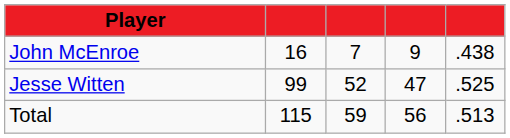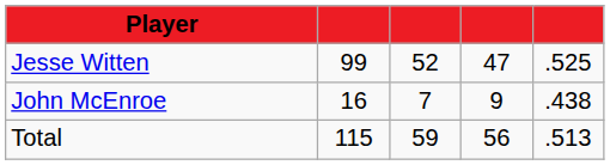rows swapped: Jesse Witten <-> John McEnroe
